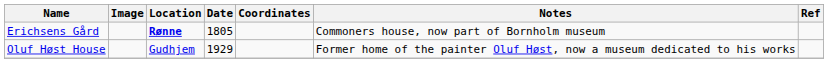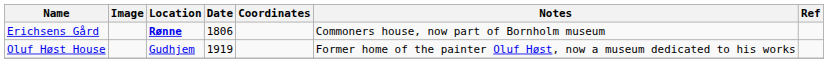Erichsens Gård | Date: 1805 -> 1806
Oluf Høst House | Date: 1929 -> 1919
